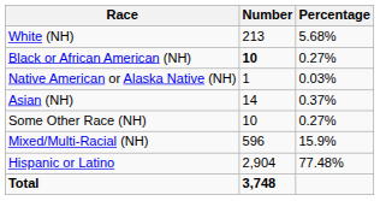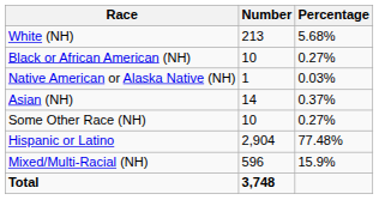Black or African American (NH) | Number: bold -> normal
rows swapped: Mixed/Multi-Racial (NH) <-> Hispanic or Latino
